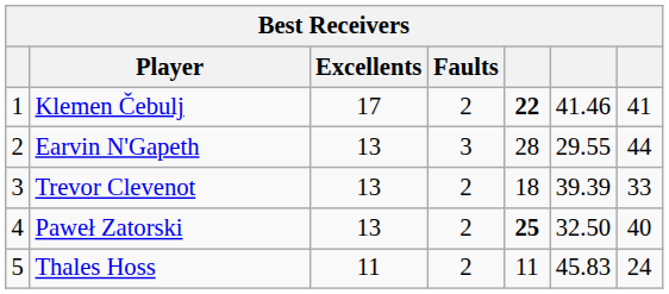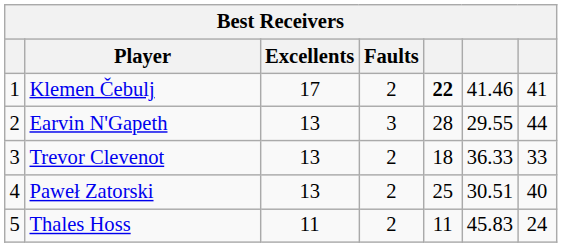Trevor Clevenot | column 6: 39.39 -> 36.33
Paweł Zatorski | column 5: bold -> normal
Paweł Zatorski | column 6: 32.50 -> 30.51
